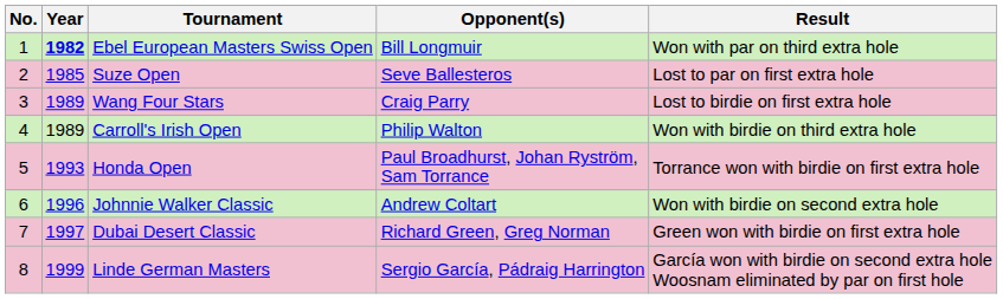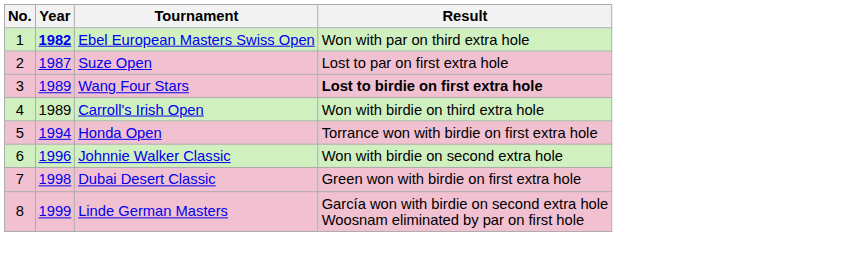- column: Opponent(s) | Bill Longmuir | Seve Ballesteros | Craig Parry | Philip Walton | Paul Broadhurst, Johan Ryström, Sam Torrance | Andrew Coltart | Richard Green, Greg Norman | Sergio García, Pádraig Harrington
Suze Open | Year: 1985 -> 1987
Wang Four Stars | Result: normal -> bold
Honda Open | Year: 1993 -> 1994
Dubai Desert Classic | Year: 1997 -> 1998
